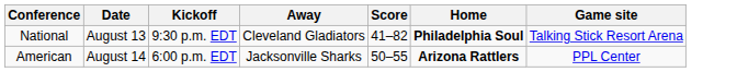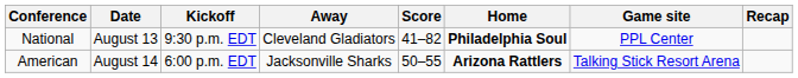+ column: Recap
National | Game site: Talking Stick Resort Arena -> PPL Center
American | Game site: PPL Center -> Talking Stick Resort Arena
